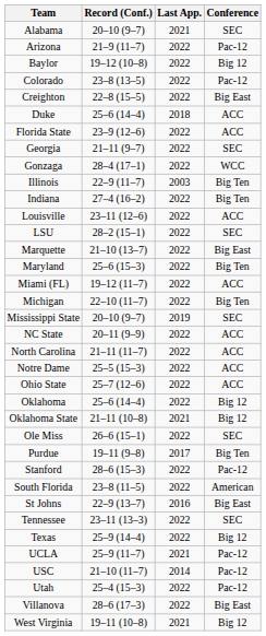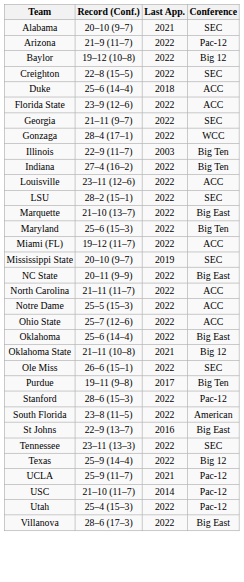- row: Colorado | 23–8 (13–5) | 2022 | Pac-12
Creighton | Conference: Big East -> SEC
- row: Michigan | 22–10 (11–7) | 2022 | Big Ten
NC State | Conference: ACC -> Big East
Oklahoma | Conference: Big 12 -> Big East
- row: West Virginia | 19–11 (10–8) | 2021 | Big 12
